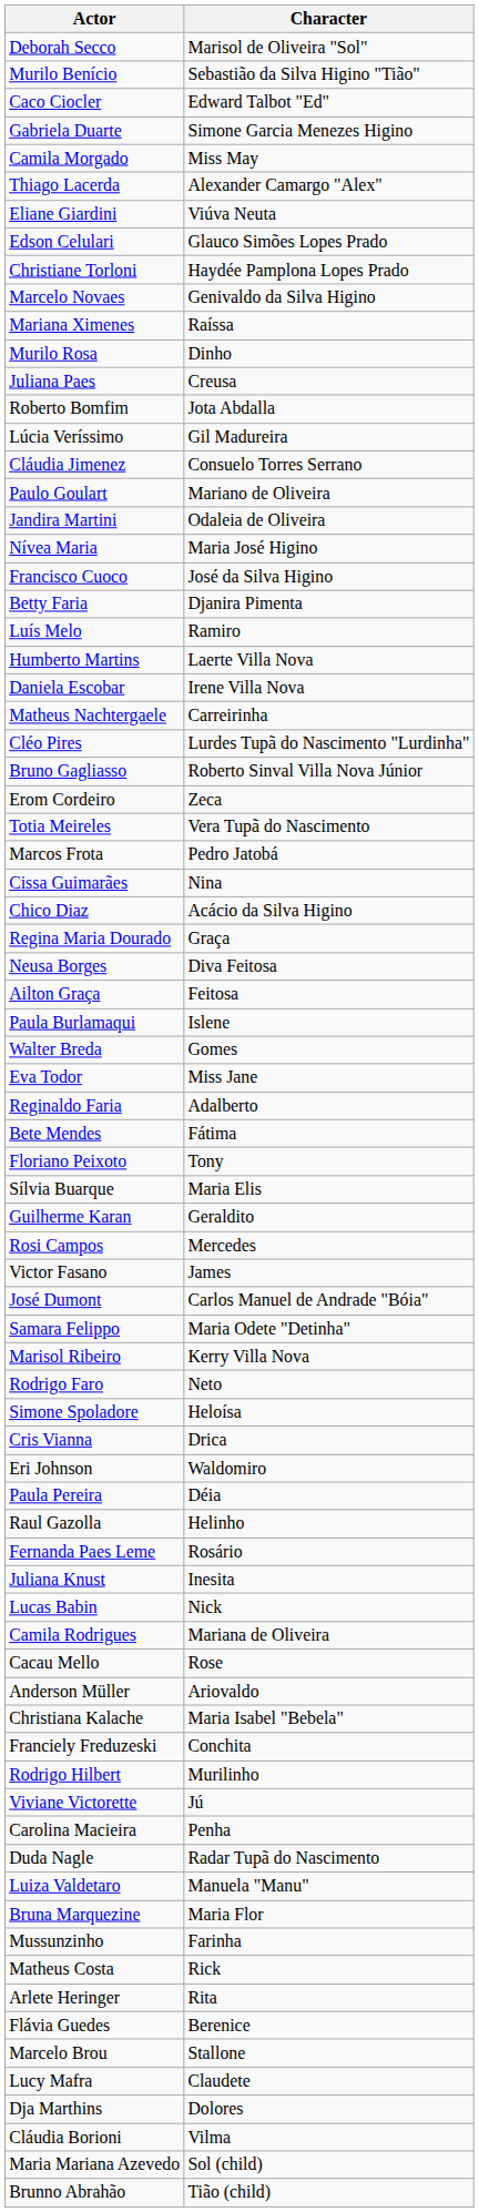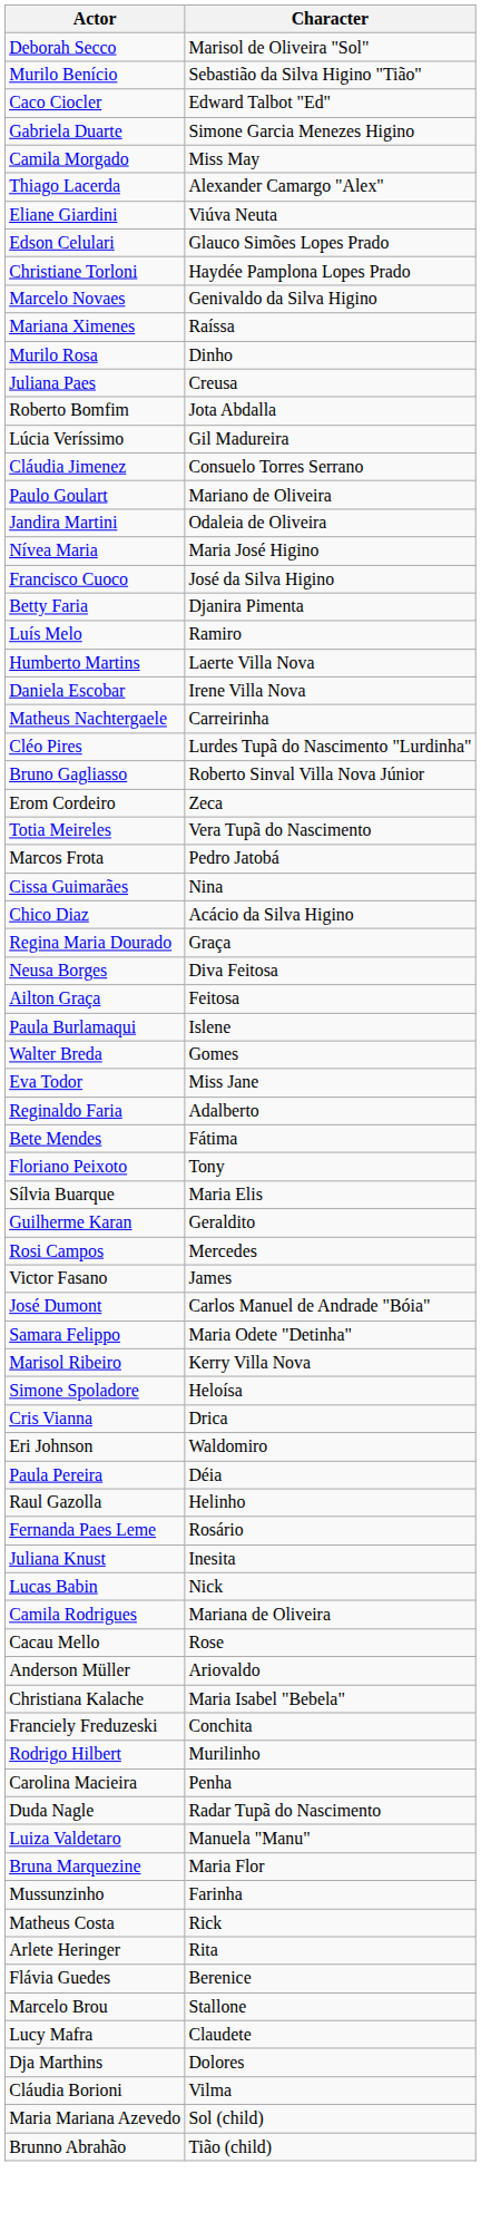- row: Rodrigo Faro | Neto
- row: Viviane Victorette | Jú
